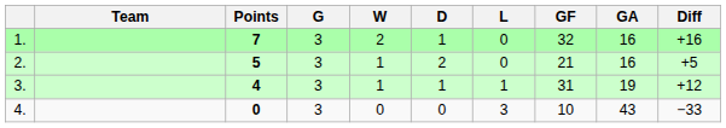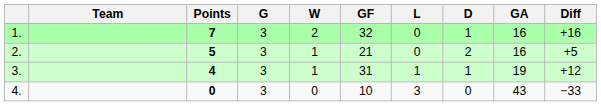columns swapped: D <-> GF
